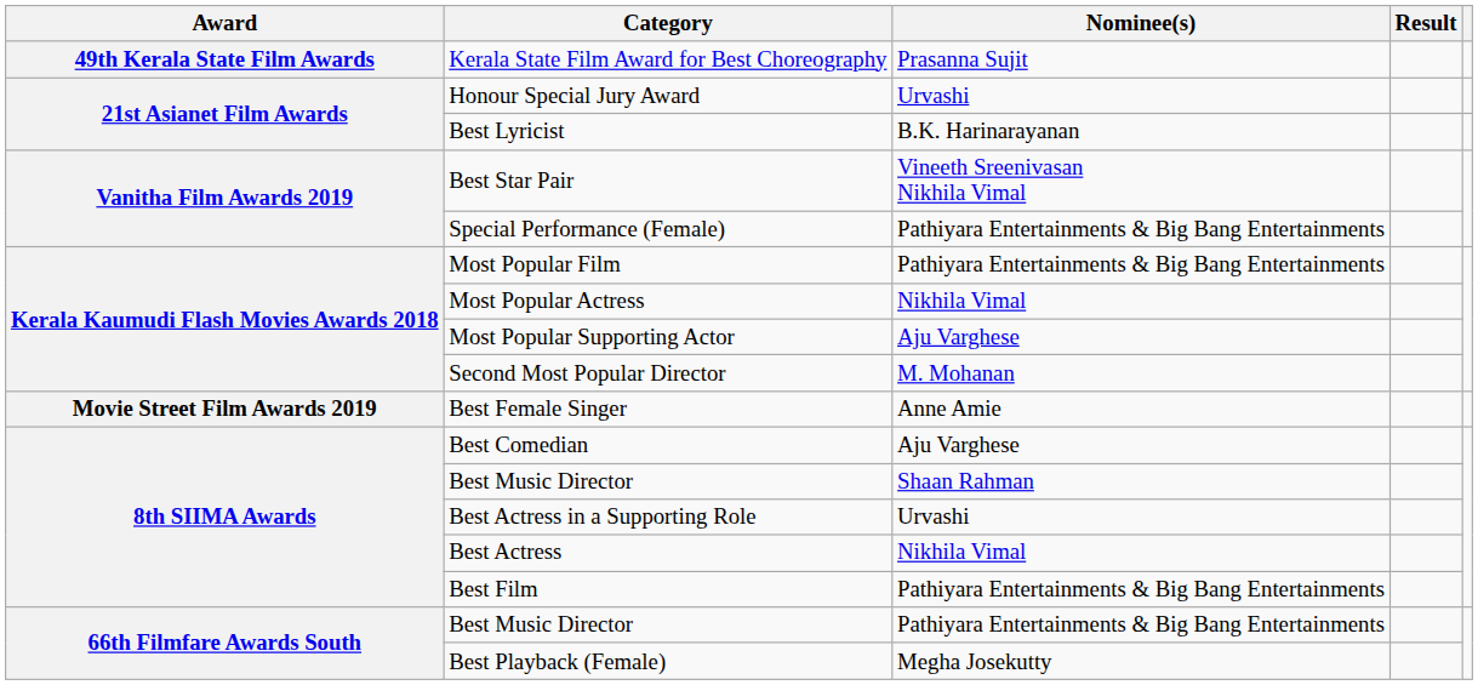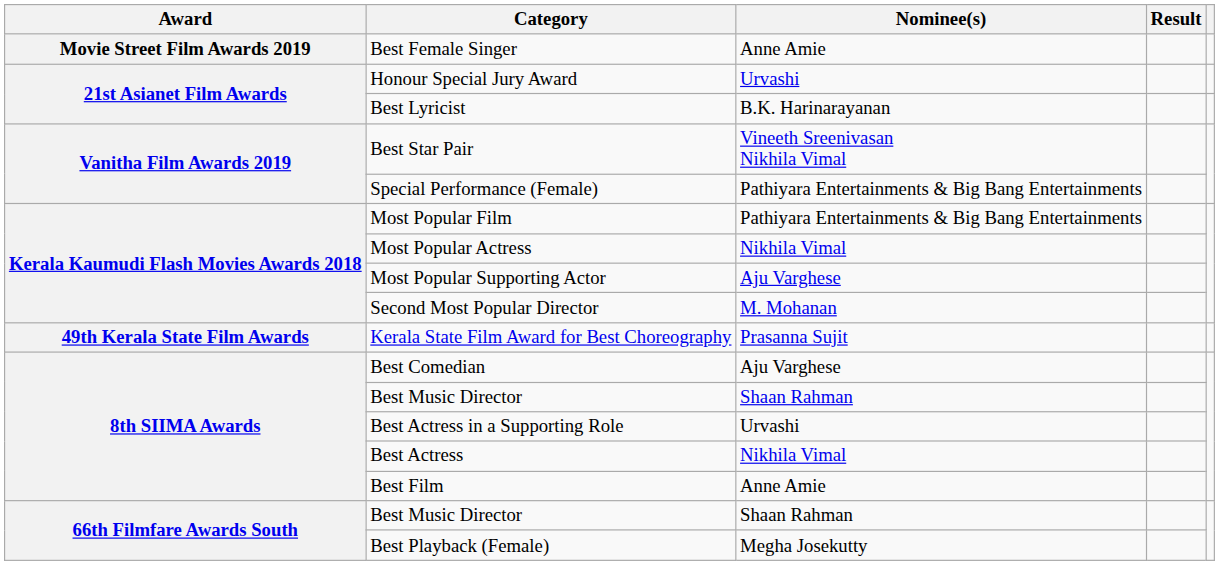rows swapped: Kerala State Film Award for Best Choreography <-> Best Female Singer
Best Film | Nominee(s): Pathiyara Entertainments & Big Bang Entertainments -> Anne Amie
66th Filmfare Awards South / Best Music Director | Nominee(s): Pathiyara Entertainments & Big Bang Entertainments -> Shaan Rahman
